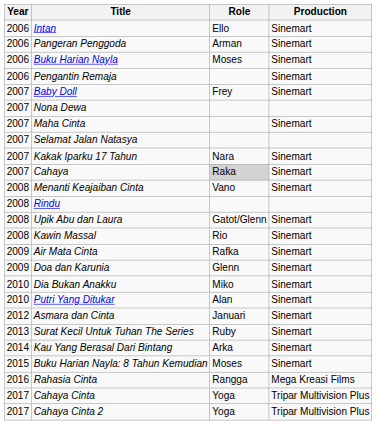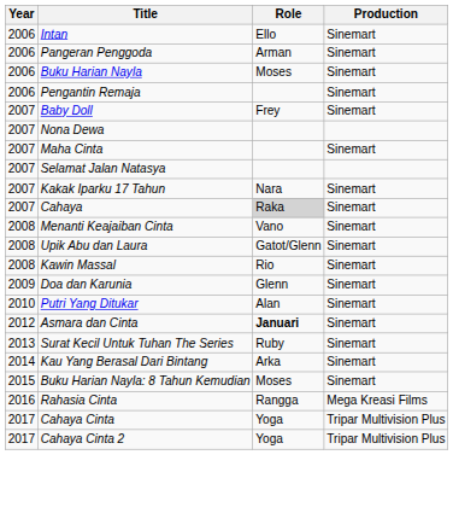- row: 2008 | Rindu
- row: 2009 | Air Mata Cinta | Rafka | Sinemart
- row: 2010 | Dia Bukan Anakku | Miko | Sinemart
Asmara dan Cinta | Role: normal -> bold
